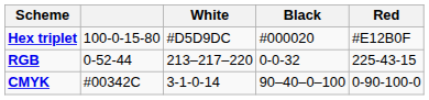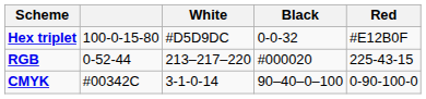Hex triplet | Black: #000020 -> 0-0-32
RGB | Black: 0-0-32 -> #000020
